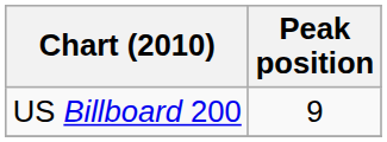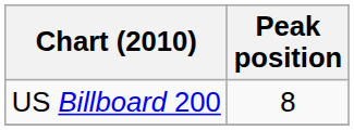US Billboard 200 | Peak position: 9 -> 8
